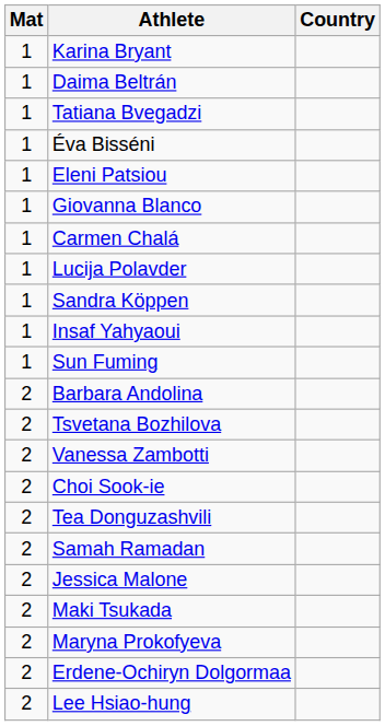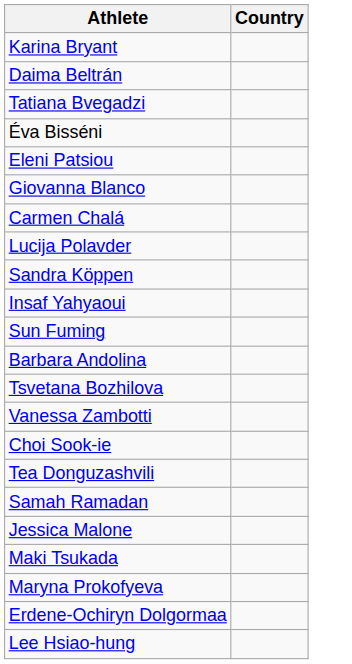- column: Mat | 1 | 1 | 1 | 1 | 1 | 1 | 1 | 1 | 1 | 1 | 1 | 2 | 2 | 2 | 2 | 2 | 2 | 2 | 2 | 2 | 2 | 2
